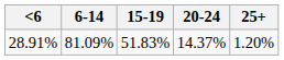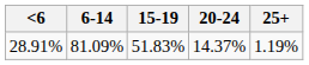28.91% | 25+: 1.20% -> 1.19%
